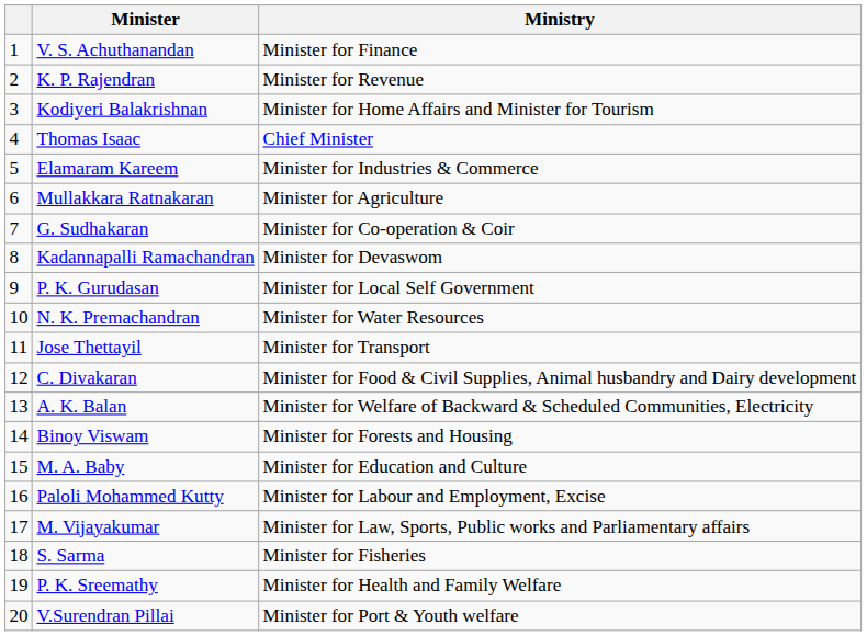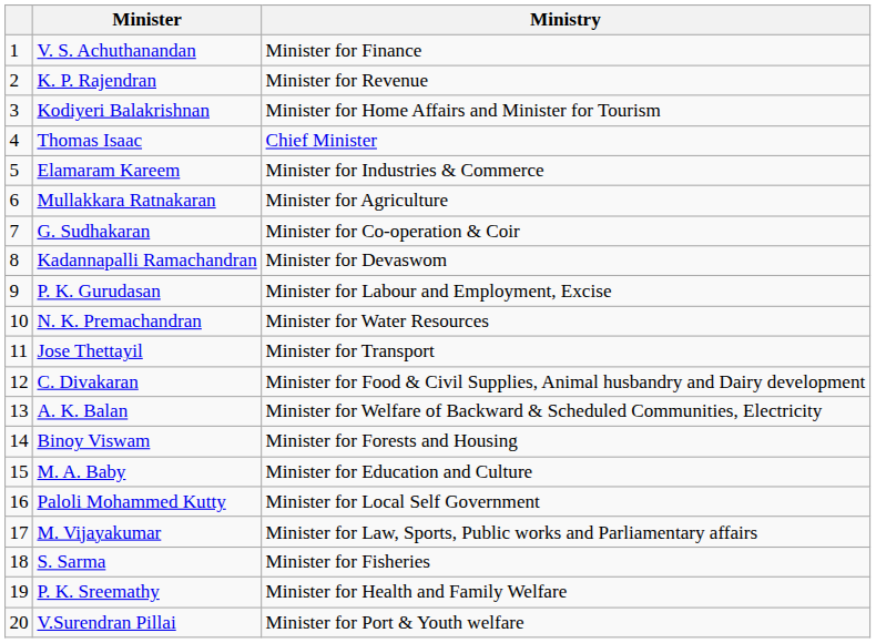P. K. Gurudasan | Ministry: Minister for Local Self Government -> Minister for Labour and Employment, Excise
Paloli Mohammed Kutty | Ministry: Minister for Labour and Employment, Excise -> Minister for Local Self Government
